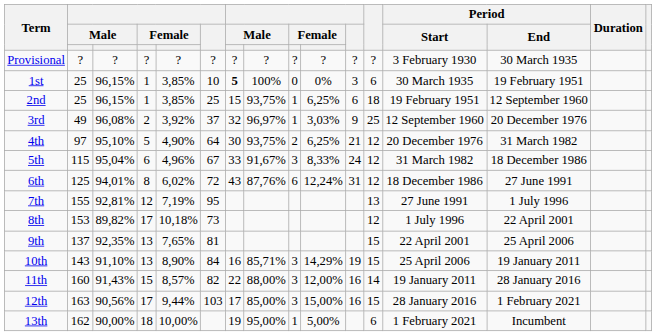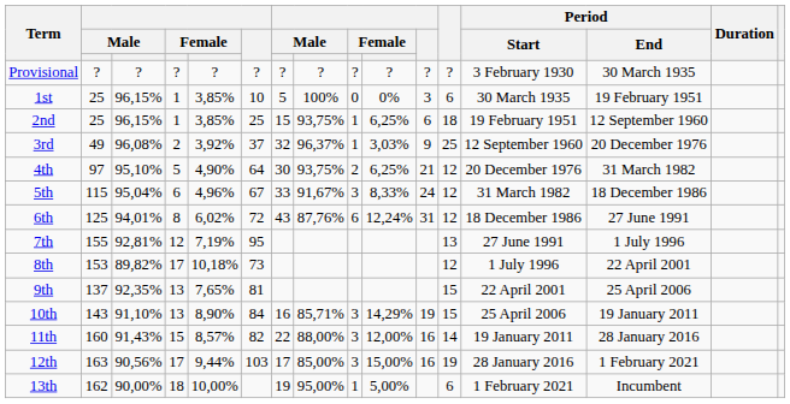1st | column 7: bold -> normal
3rd | column 8: 96,97% -> 96,37%
12th | column 12: 15 -> 19
